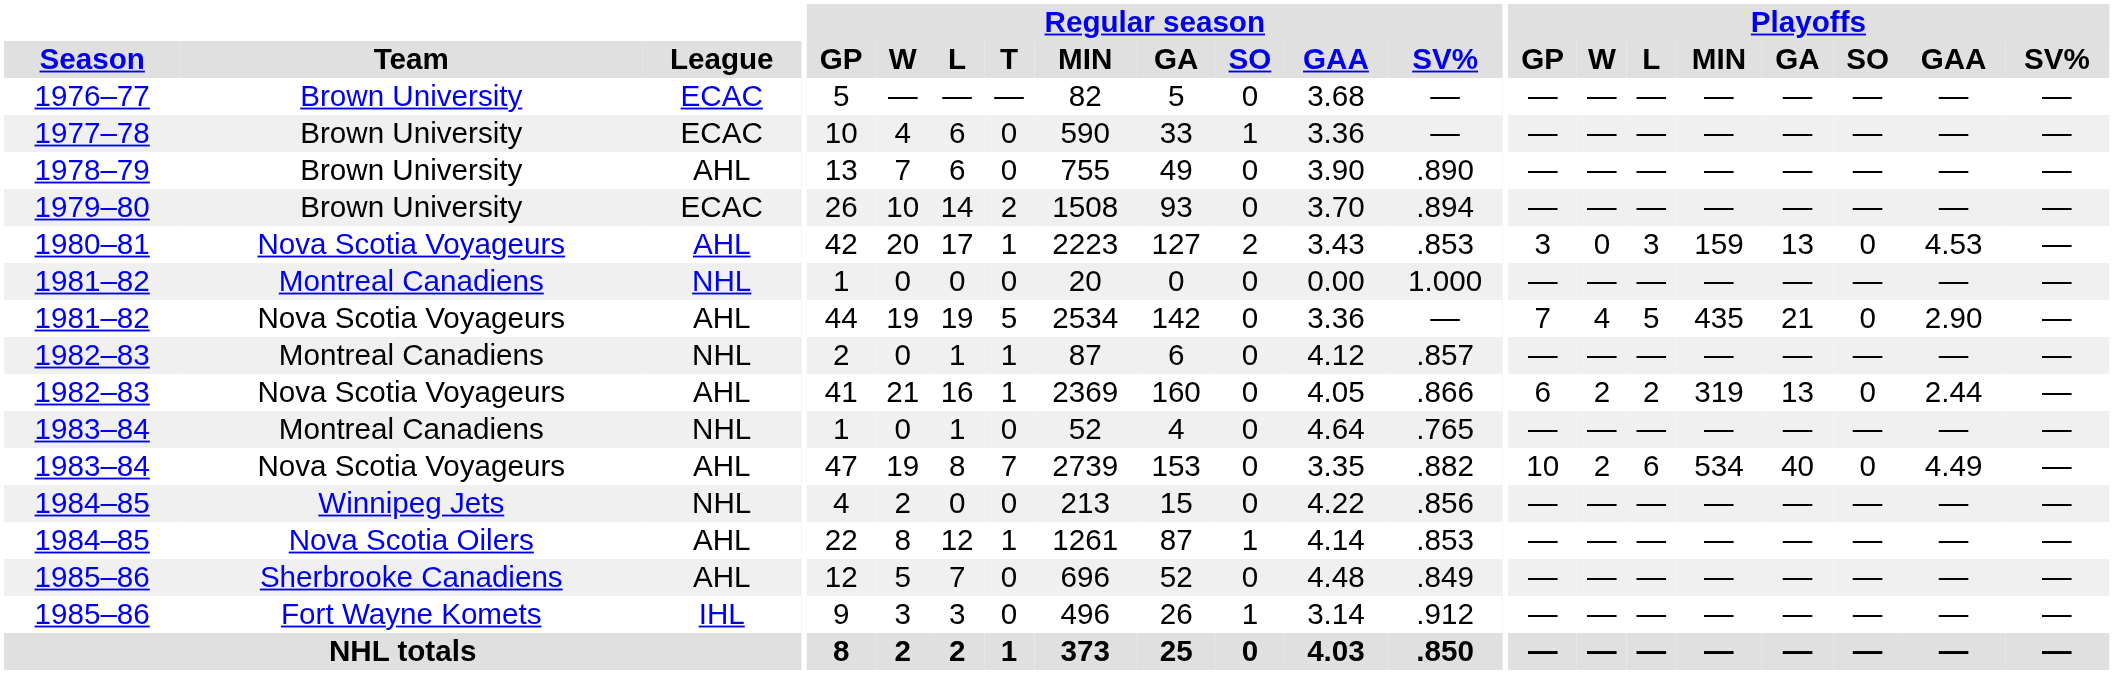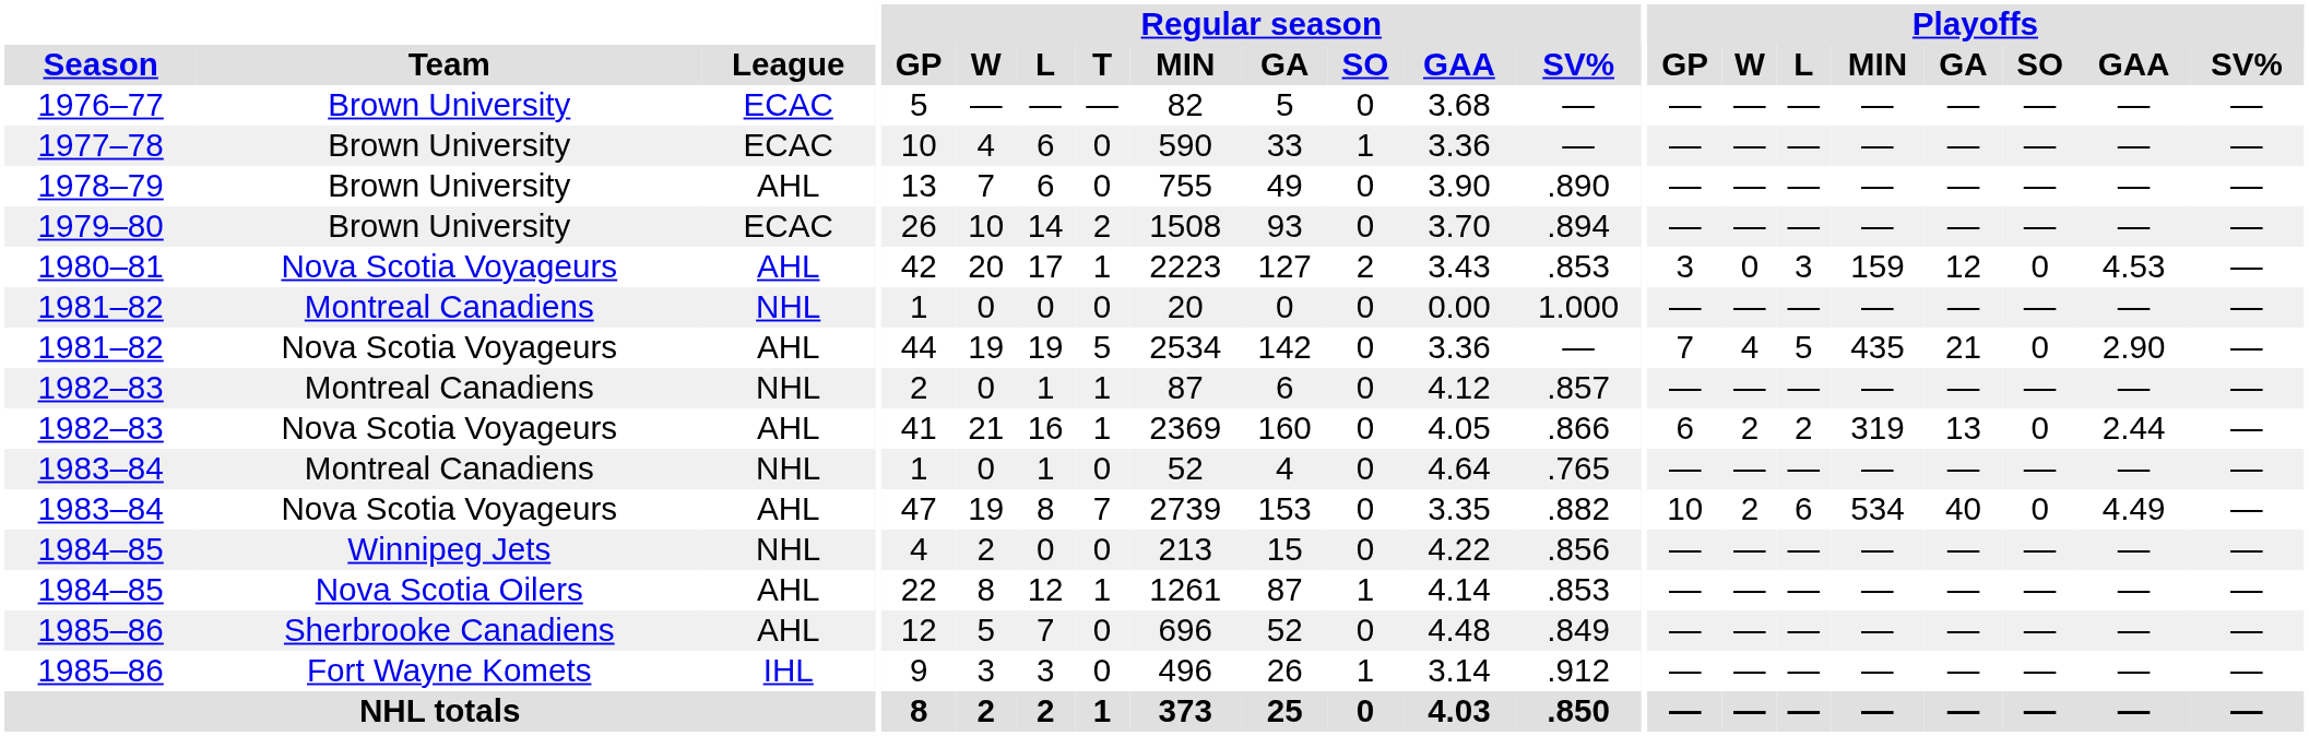1980–81 | Playoffs / GA: 13 -> 12
